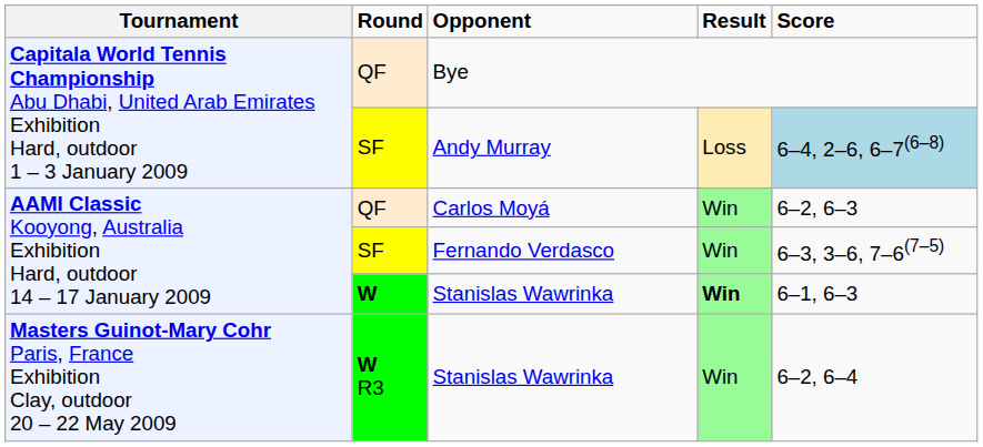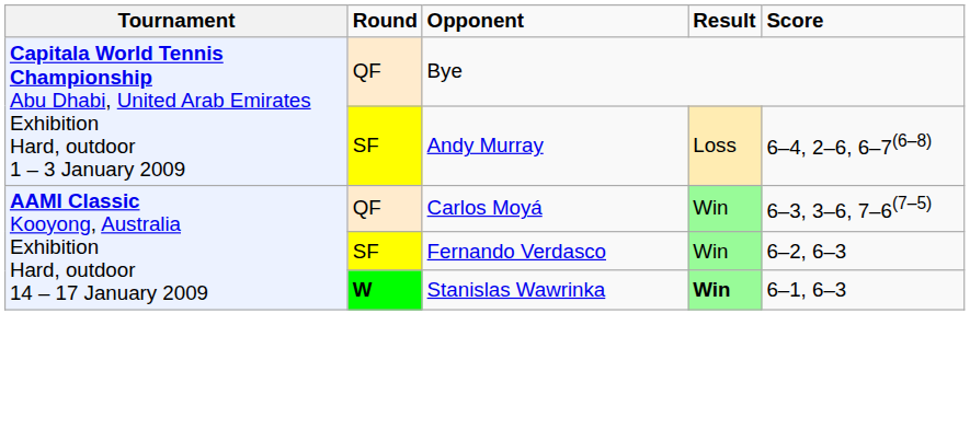Andy Murray | column 5: lightblue background -> no background
Carlos Moyá | column 5: 6–2, 6–3 -> 6–3, 3–6, 7–6(7–5)
Fernando Verdasco | column 5: 6–3, 3–6, 7–6(7–5) -> 6–2, 6–3
- row: Masters Guinot-Mary Cohr Paris, France Exhibition Clay, outdoor 20 – 22 May 2009 | W R3 | Stanislas Wawrinka | Win | 6–2, 6–4
